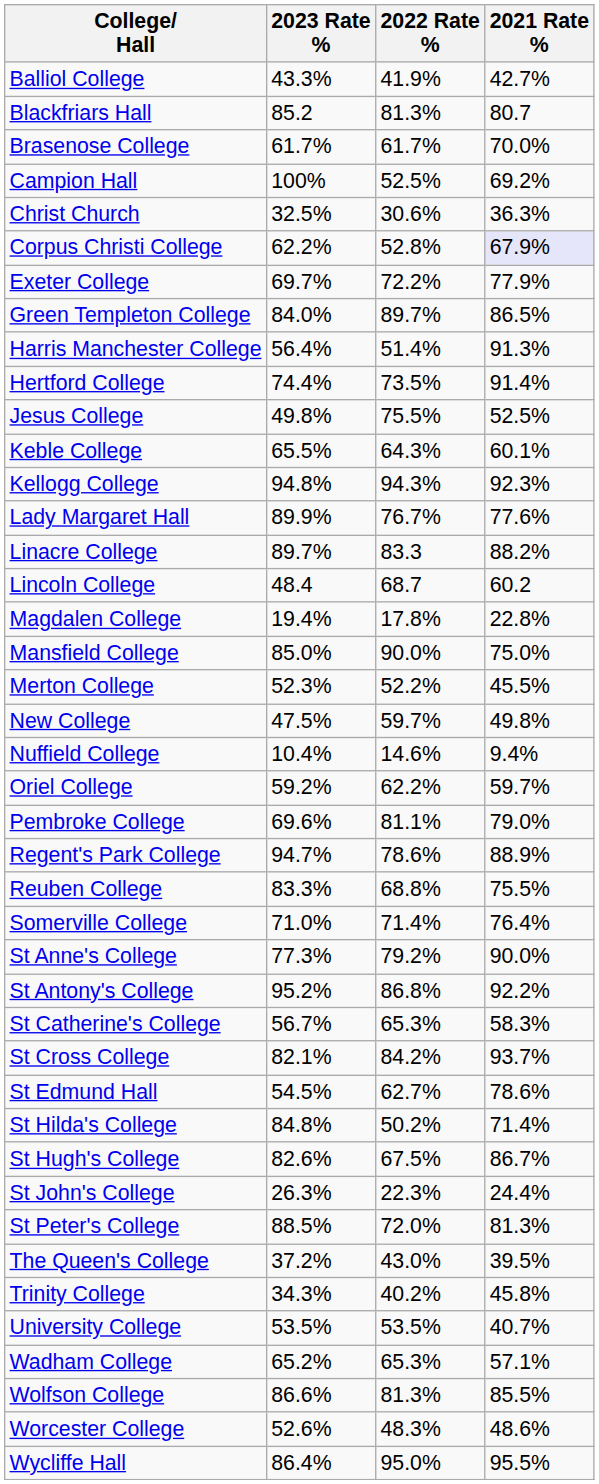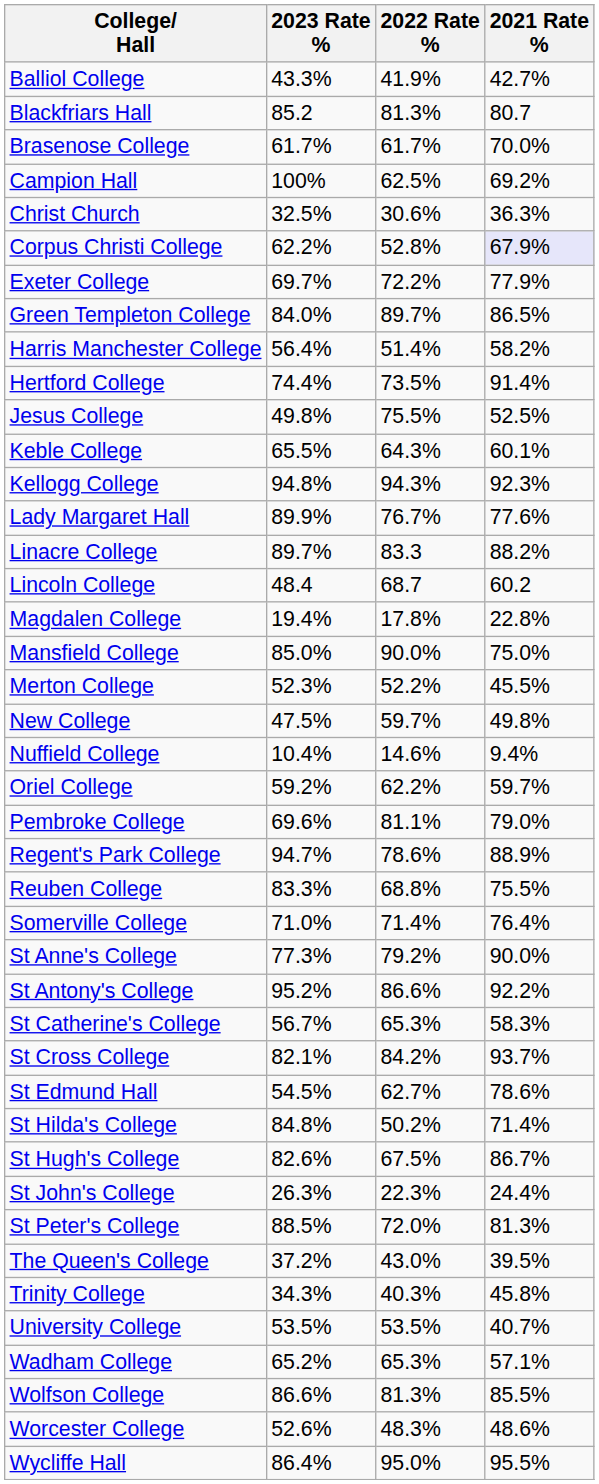Campion Hall | 2022 Rate %: 52.5% -> 62.5%
Harris Manchester College | 2021 Rate %: 91.3% -> 58.2%
St Antony's College | 2022 Rate %: 86.8% -> 86.6%
Trinity College | 2022 Rate %: 40.2% -> 40.3%
